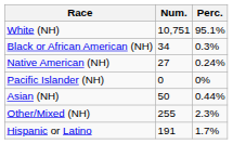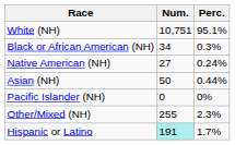rows swapped: Asian (NH) <-> Pacific Islander (NH)
Hispanic or Latino | Num.: no background -> paleturquoise background
